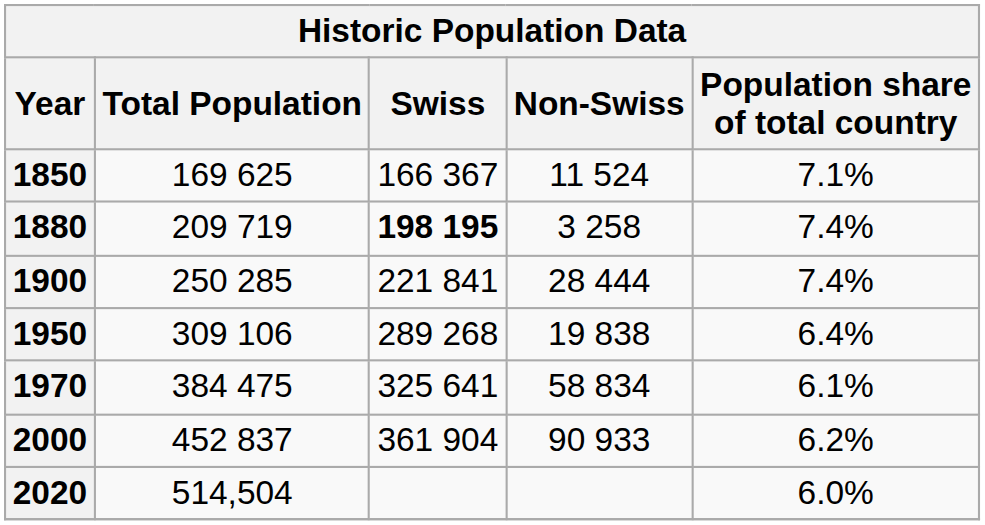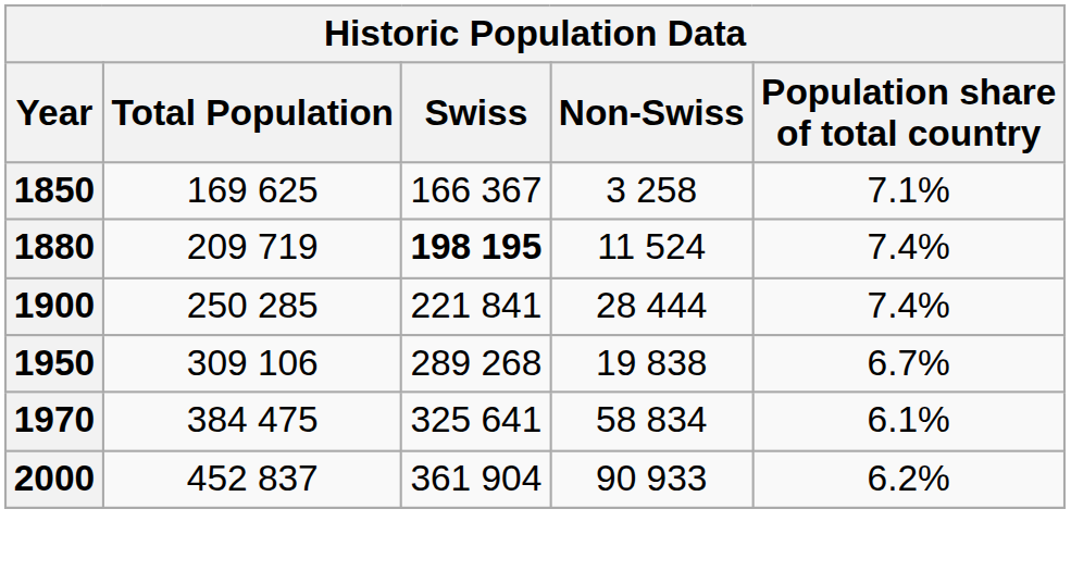1850 | Non-Swiss: 11 524 -> 3 258
1880 | Non-Swiss: 3 258 -> 11 524
1950 | Population share of total country: 6.4% -> 6.7%
- row: 2020 | 514,504 | 6.0%
